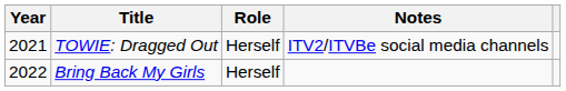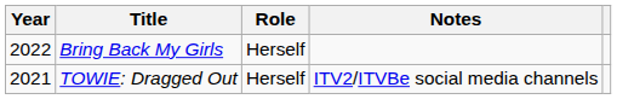rows swapped: TOWIE: Dragged Out <-> Bring Back My Girls
